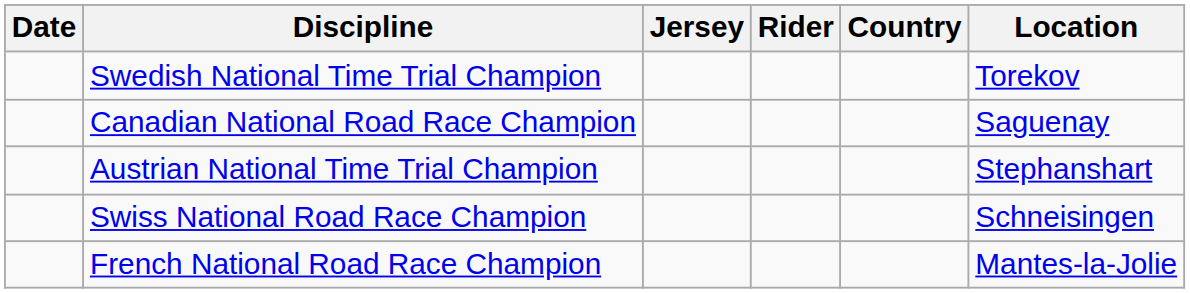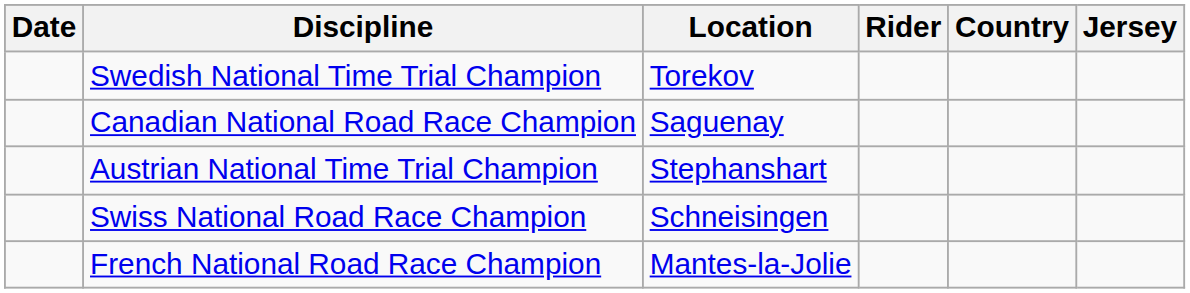columns swapped: Jersey <-> Location
